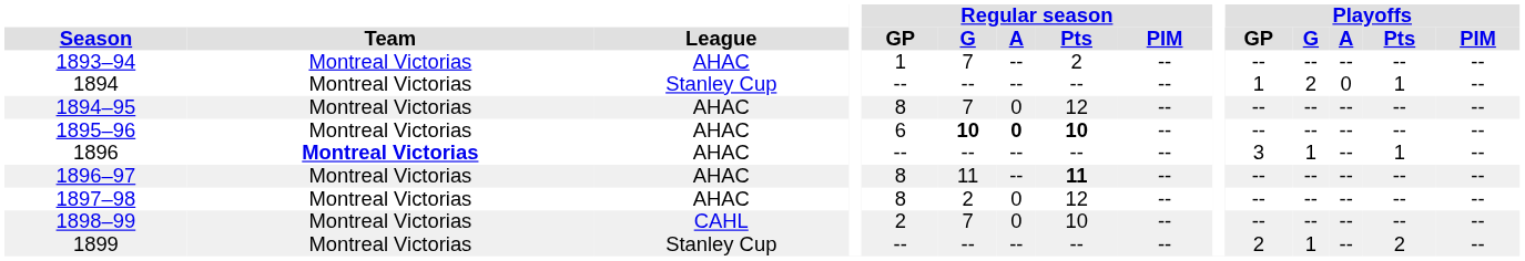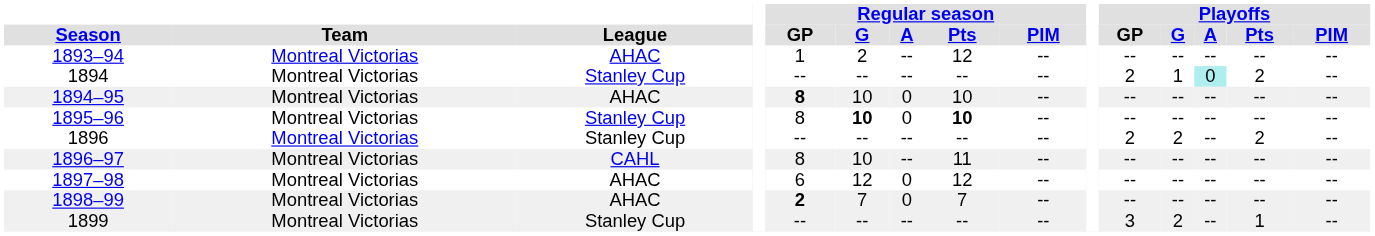1893–94 | Regular season / G: 7 -> 2
1893–94 | Regular season / Pts: 2 -> 12
1894 | Playoffs / GP: 1 -> 2
1894 | Playoffs / G: 2 -> 1
1894 | Playoffs / A: no background -> paleturquoise background
1894 | Playoffs / Pts: 1 -> 2
1894–95 | Regular season / GP: normal -> bold
1894–95 | Regular season / G: 7 -> 10
1894–95 | Regular season / Pts: 12 -> 10
1895–96 | League: AHAC -> Stanley Cup
1895–96 | Regular season / GP: 6 -> 8
1895–96 | Regular season / A: bold -> normal
1896 | Team: bold -> normal
1896 | League: AHAC -> Stanley Cup
1896 | Playoffs / GP: 3 -> 2
1896 | Playoffs / G: 1 -> 2
1896 | Playoffs / Pts: 1 -> 2
1896–97 | League: AHAC -> CAHL
1896–97 | Regular season / G: 11 -> 10
1896–97 | Regular season / Pts: bold -> normal
1897–98 | Regular season / GP: 8 -> 6
1897–98 | Regular season / G: 2 -> 12
1898–99 | League: CAHL -> AHAC
1898–99 | Regular season / GP: normal -> bold
1898–99 | Regular season / Pts: 10 -> 7
1899 | Playoffs / GP: 2 -> 3
1899 | Playoffs / G: 1 -> 2
1899 | Playoffs / Pts: 2 -> 1
